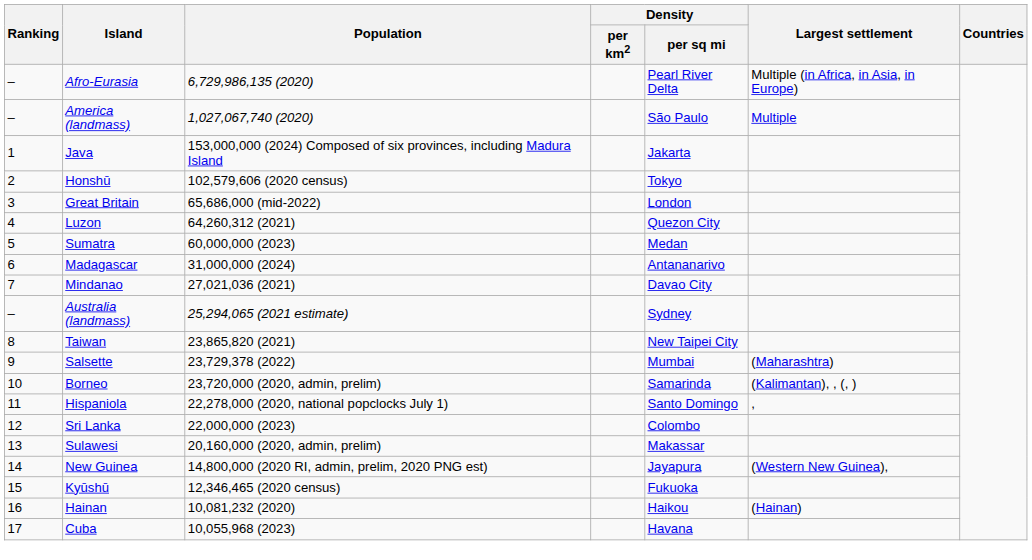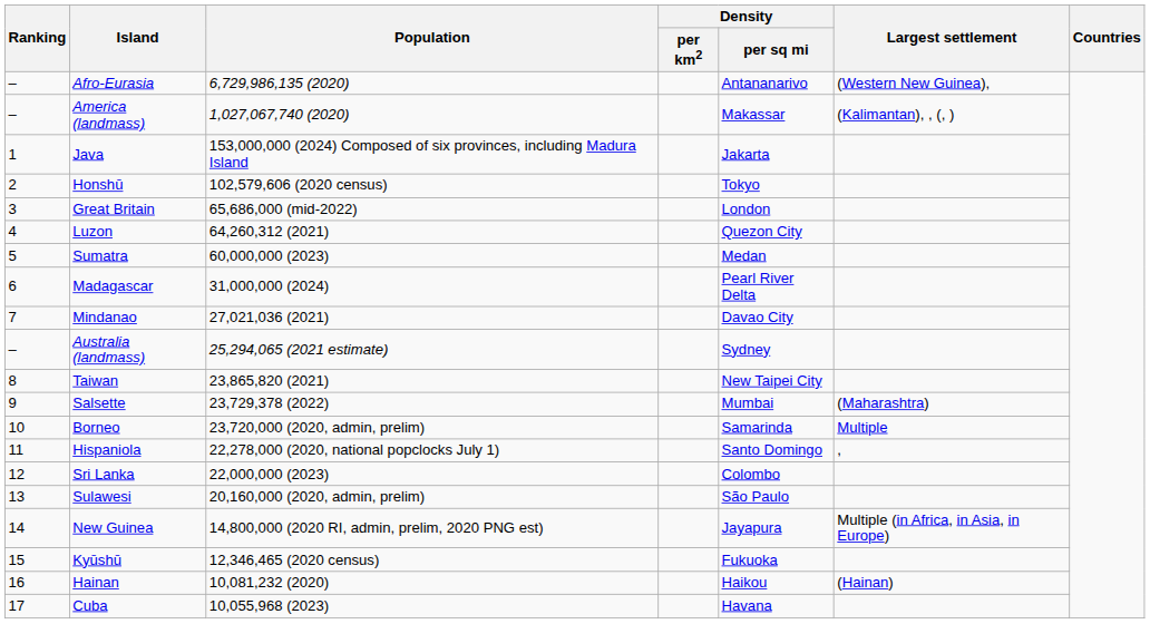Afro-Eurasia | Density / per sq mi: Pearl River Delta -> Antananarivo
Afro-Eurasia | Largest settlement: Multiple (in Africa, in Asia, in Europe) -> (Western New Guinea),
America (landmass) | Density / per sq mi: São Paulo -> Makassar
America (landmass) | Largest settlement: Multiple -> (Kalimantan), , (, )
Madagascar | Density / per sq mi: Antananarivo -> Pearl River Delta
Borneo | Largest settlement: (Kalimantan), , (, ) -> Multiple
Sulawesi | Density / per sq mi: Makassar -> São Paulo
New Guinea | Largest settlement: (Western New Guinea), -> Multiple (in Africa, in Asia, in Europe)
